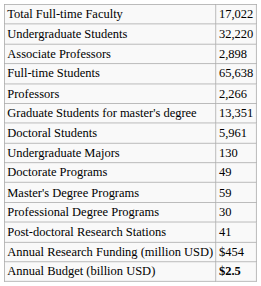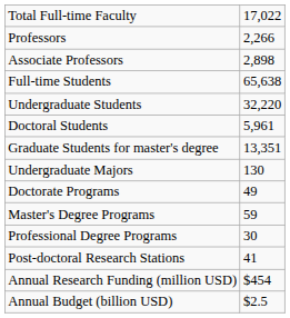rows swapped: Professors <-> Undergraduate Students
rows swapped: Graduate Students for master's degree <-> Doctoral Students
Annual Budget (billion USD) | column 2: bold -> normal
